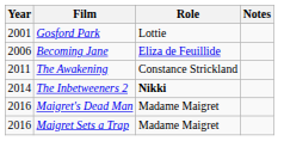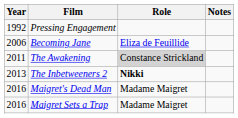+ row: 1992 | Pressing Engagement
- row: 2001 | Gosford Park | Lottie
The Awakening | Role: no background -> lightgrey background
The Inbetweeners 2 | Year: 2014 -> 2013
